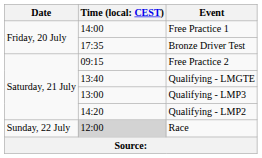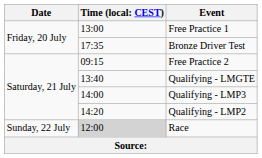Free Practice 1 | column 2: 14:00 -> 13:00
Qualifying - LMP3 | column 2: 13:00 -> 14:00
